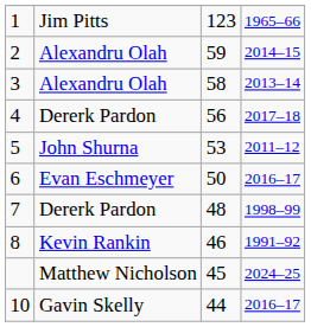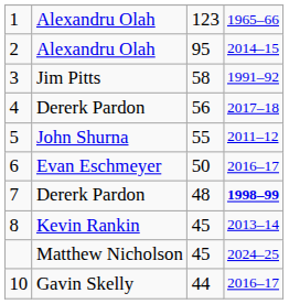1 | column 2: Jim Pitts -> Alexandru Olah
2 | column 3: 59 -> 95
3 | column 2: Alexandru Olah -> Jim Pitts
3 | column 4: 2013–14 -> 1991–92
5 | column 3: 53 -> 55
7 | column 4: normal -> bold
8 | column 3: 46 -> 45
8 | column 4: 1991–92 -> 2013–14
